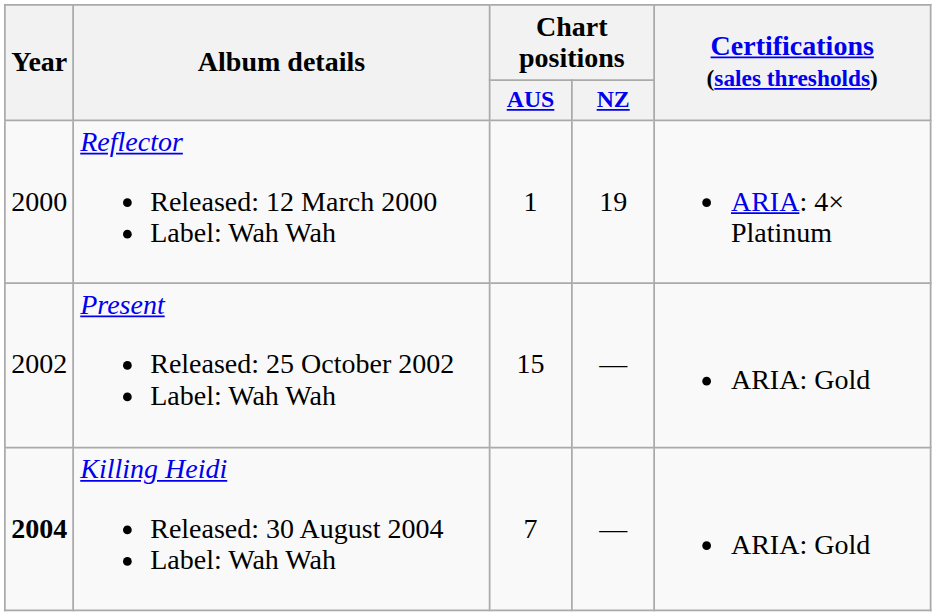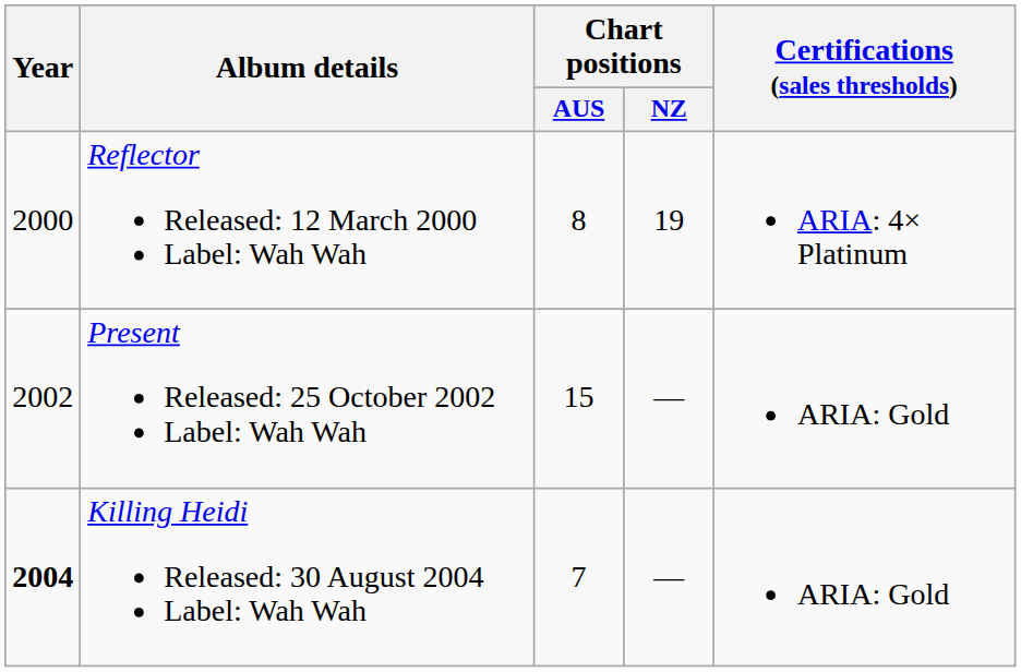Reflector Released: 12 March 2000 Label: Wah Wah | Chart positions / AUS: 1 -> 8
